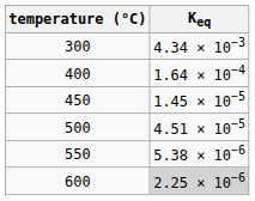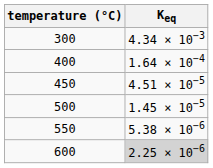450 | Keq: 1.45 × 10−5 -> 4.51 × 10−5
500 | Keq: 4.51 × 10−5 -> 1.45 × 10−5
